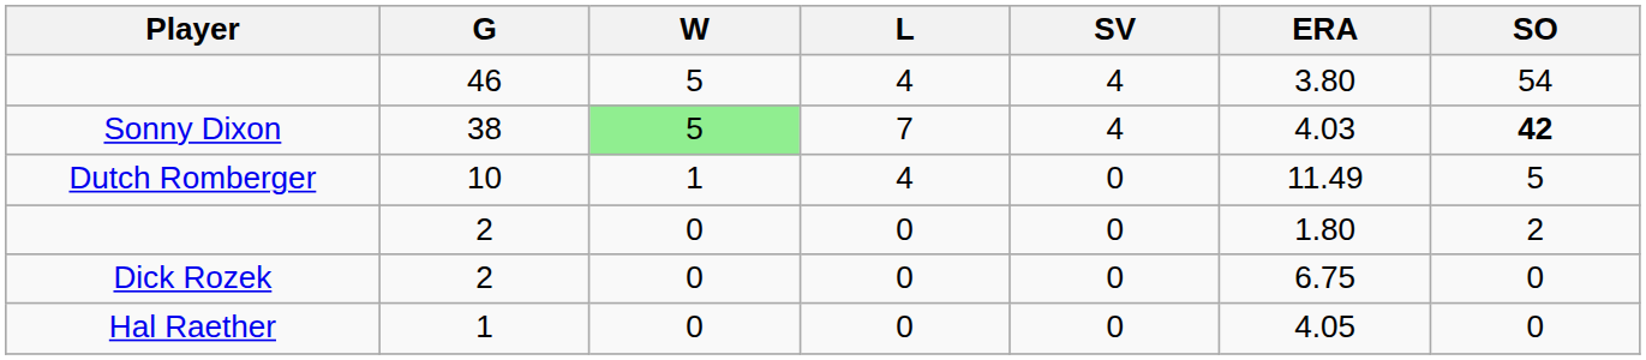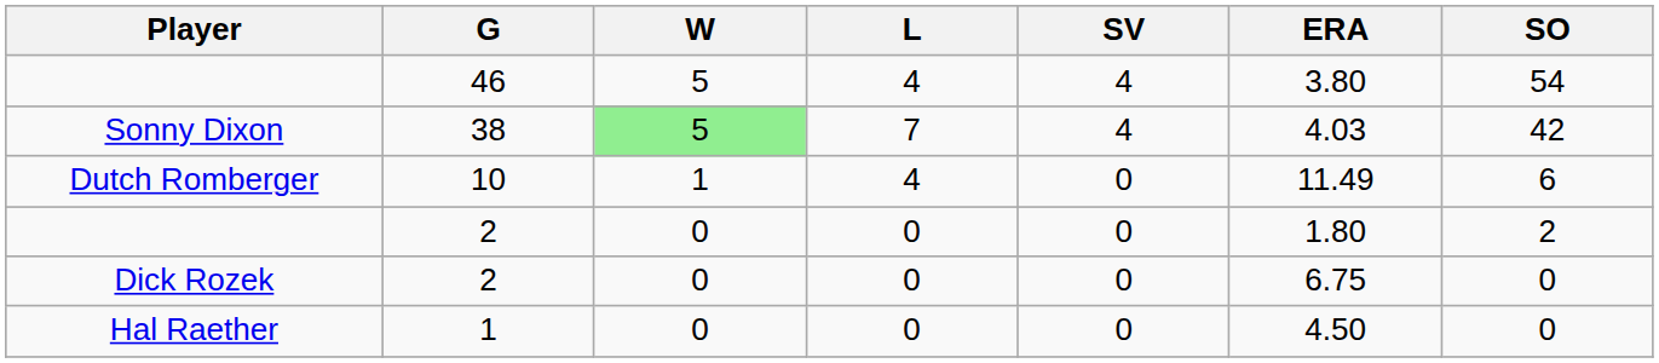Sonny Dixon | SO: bold -> normal
Dutch Romberger | SO: 5 -> 6
Hal Raether | ERA: 4.05 -> 4.50
